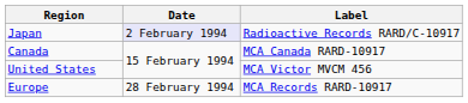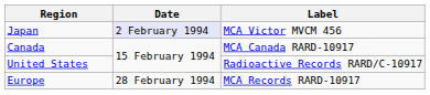Japan | Label: Radioactive Records RARD/C-10917 -> MCA Victor MVCM 456
United States | Label: MCA Victor MVCM 456 -> Radioactive Records RARD/C-10917
